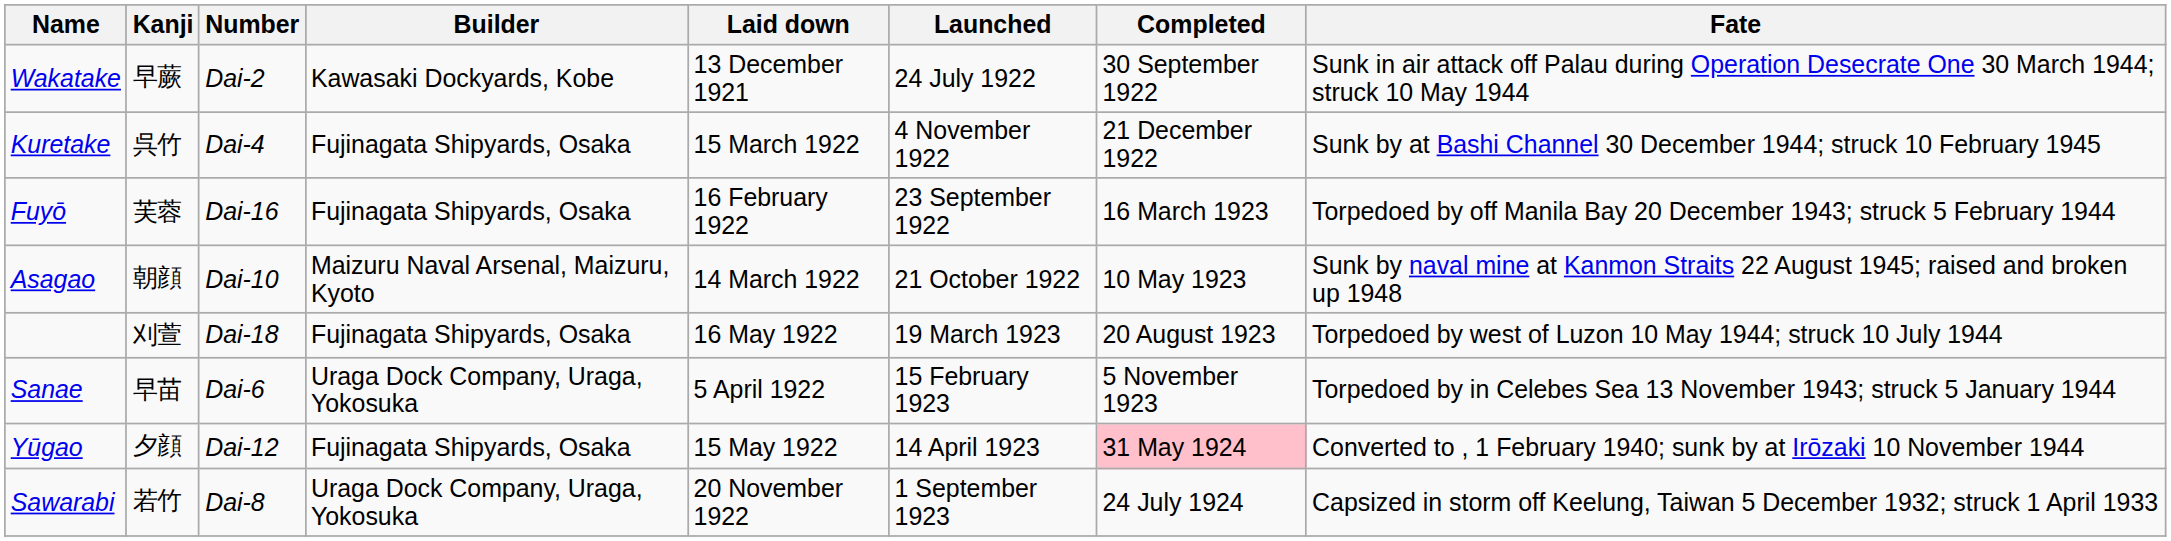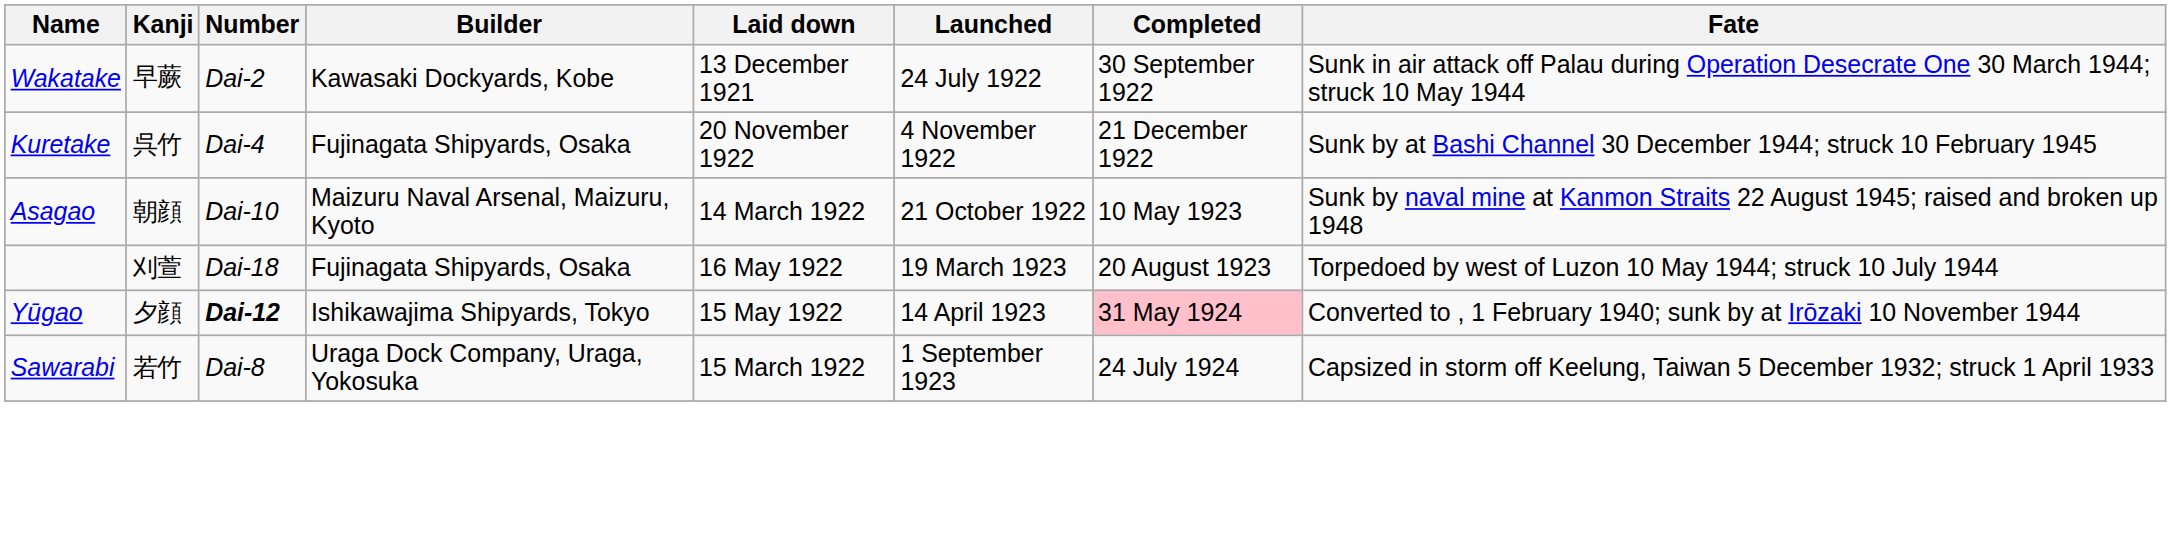Kuretake | Laid down: 15 March 1922 -> 20 November 1922
- row: Fuyō | 芙蓉 | Dai-16 | Fujinagata Shipyards, Osaka | 16 February 1922 | 23 September 1922 | 16 March 1923 | Torpedoed by off Manila Bay 20 December 1943; struck 5 February 1944
- row: Sanae | 早苗 | Dai-6 | Uraga Dock Company, Uraga, Yokosuka | 5 April 1922 | 15 February 1923 | 5 November 1923 | Torpedoed by in Celebes Sea 13 November 1943; struck 5 January 1944
Yūgao | Number: normal -> bold
Yūgao | Builder: Fujinagata Shipyards, Osaka -> Ishikawajima Shipyards, Tokyo
Sawarabi | Laid down: 20 November 1922 -> 15 March 1922
